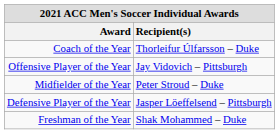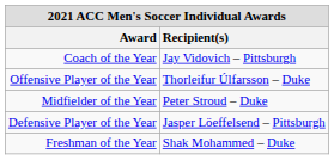Coach of the Year | Recipient(s): Thorleifur Úlfarsson – Duke -> Jay Vidovich – Pittsburgh
Offensive Player of the Year | Recipient(s): Jay Vidovich – Pittsburgh -> Thorleifur Úlfarsson – Duke
